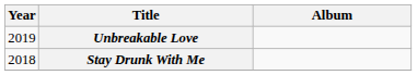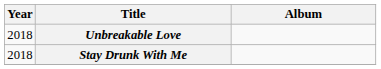Unbreakable Love | Year: 2019 -> 2018
